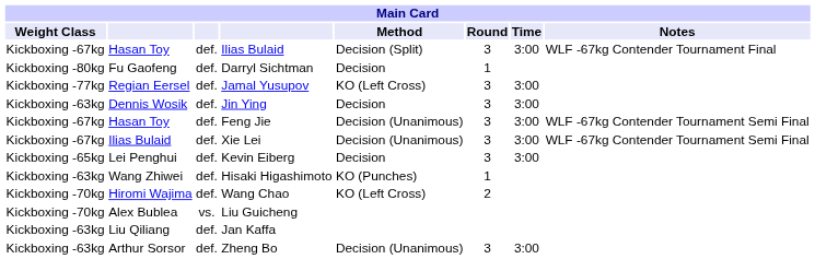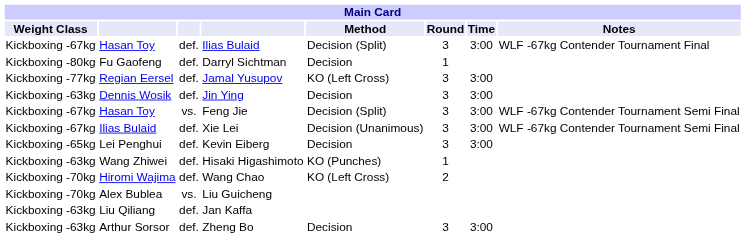Feng Jie | column 3: def. -> vs.
Feng Jie | Method: Decision (Unanimous) -> Decision (Split)
Zheng Bo | Method: Decision (Unanimous) -> Decision
